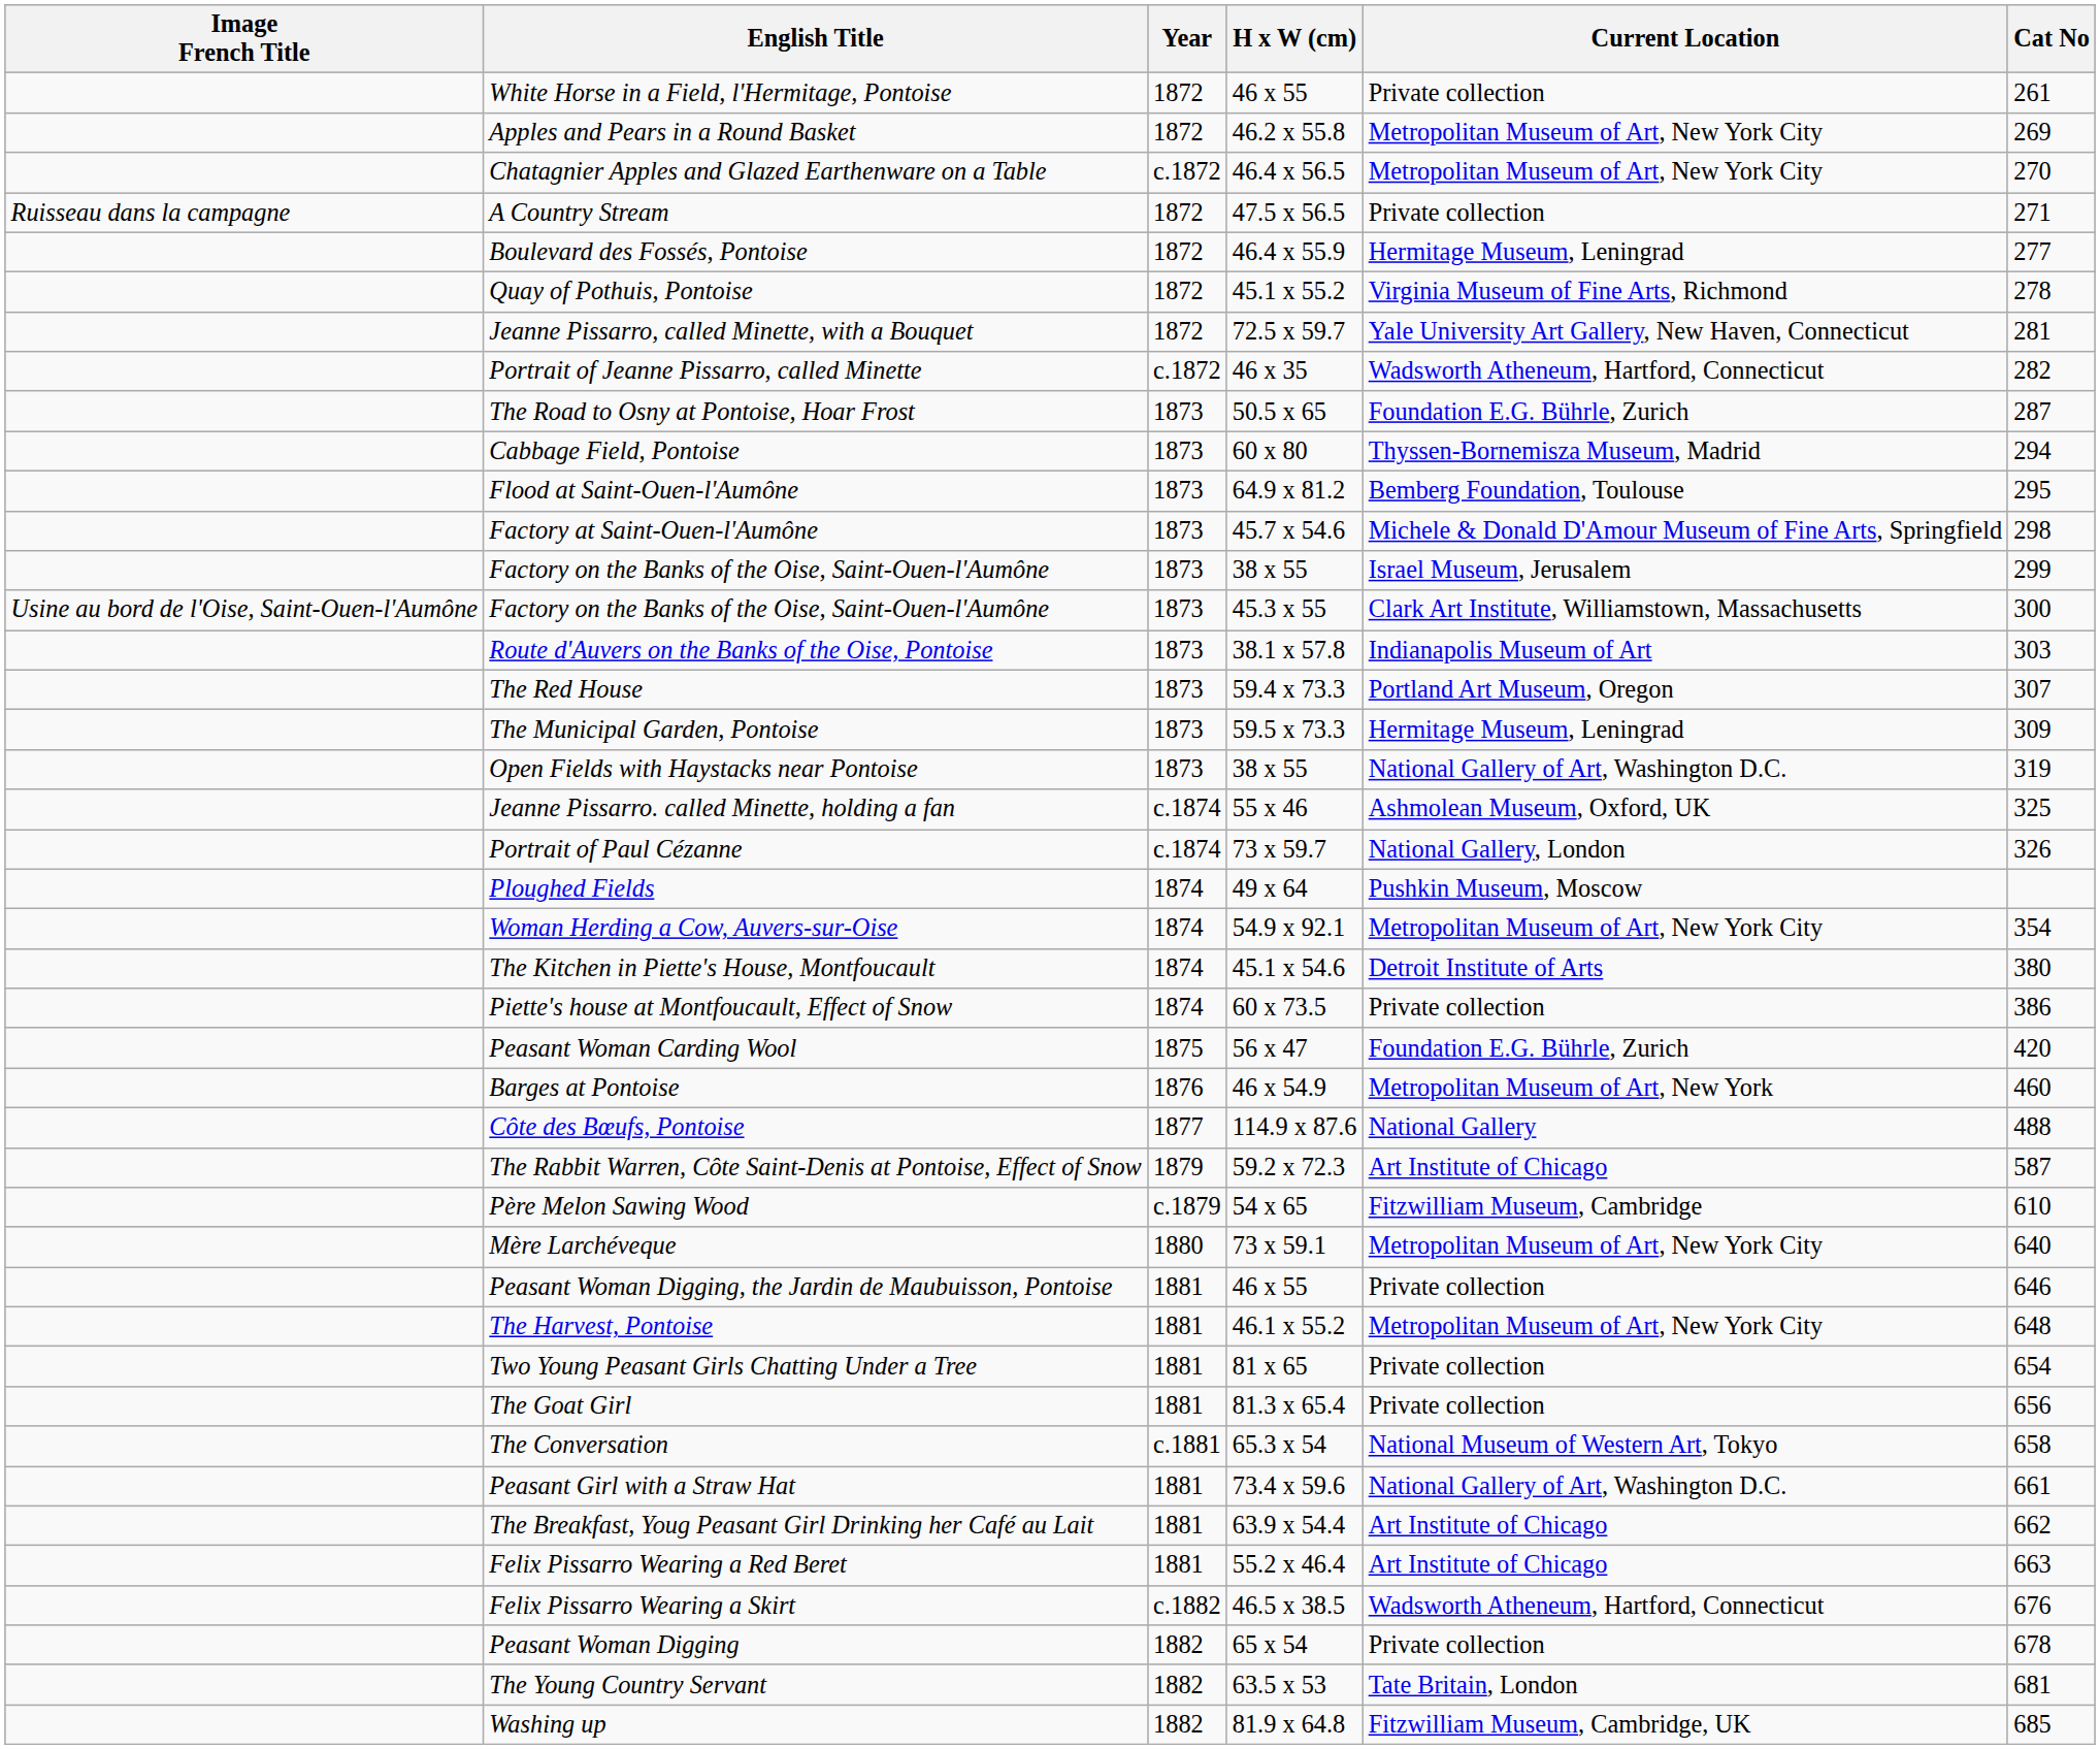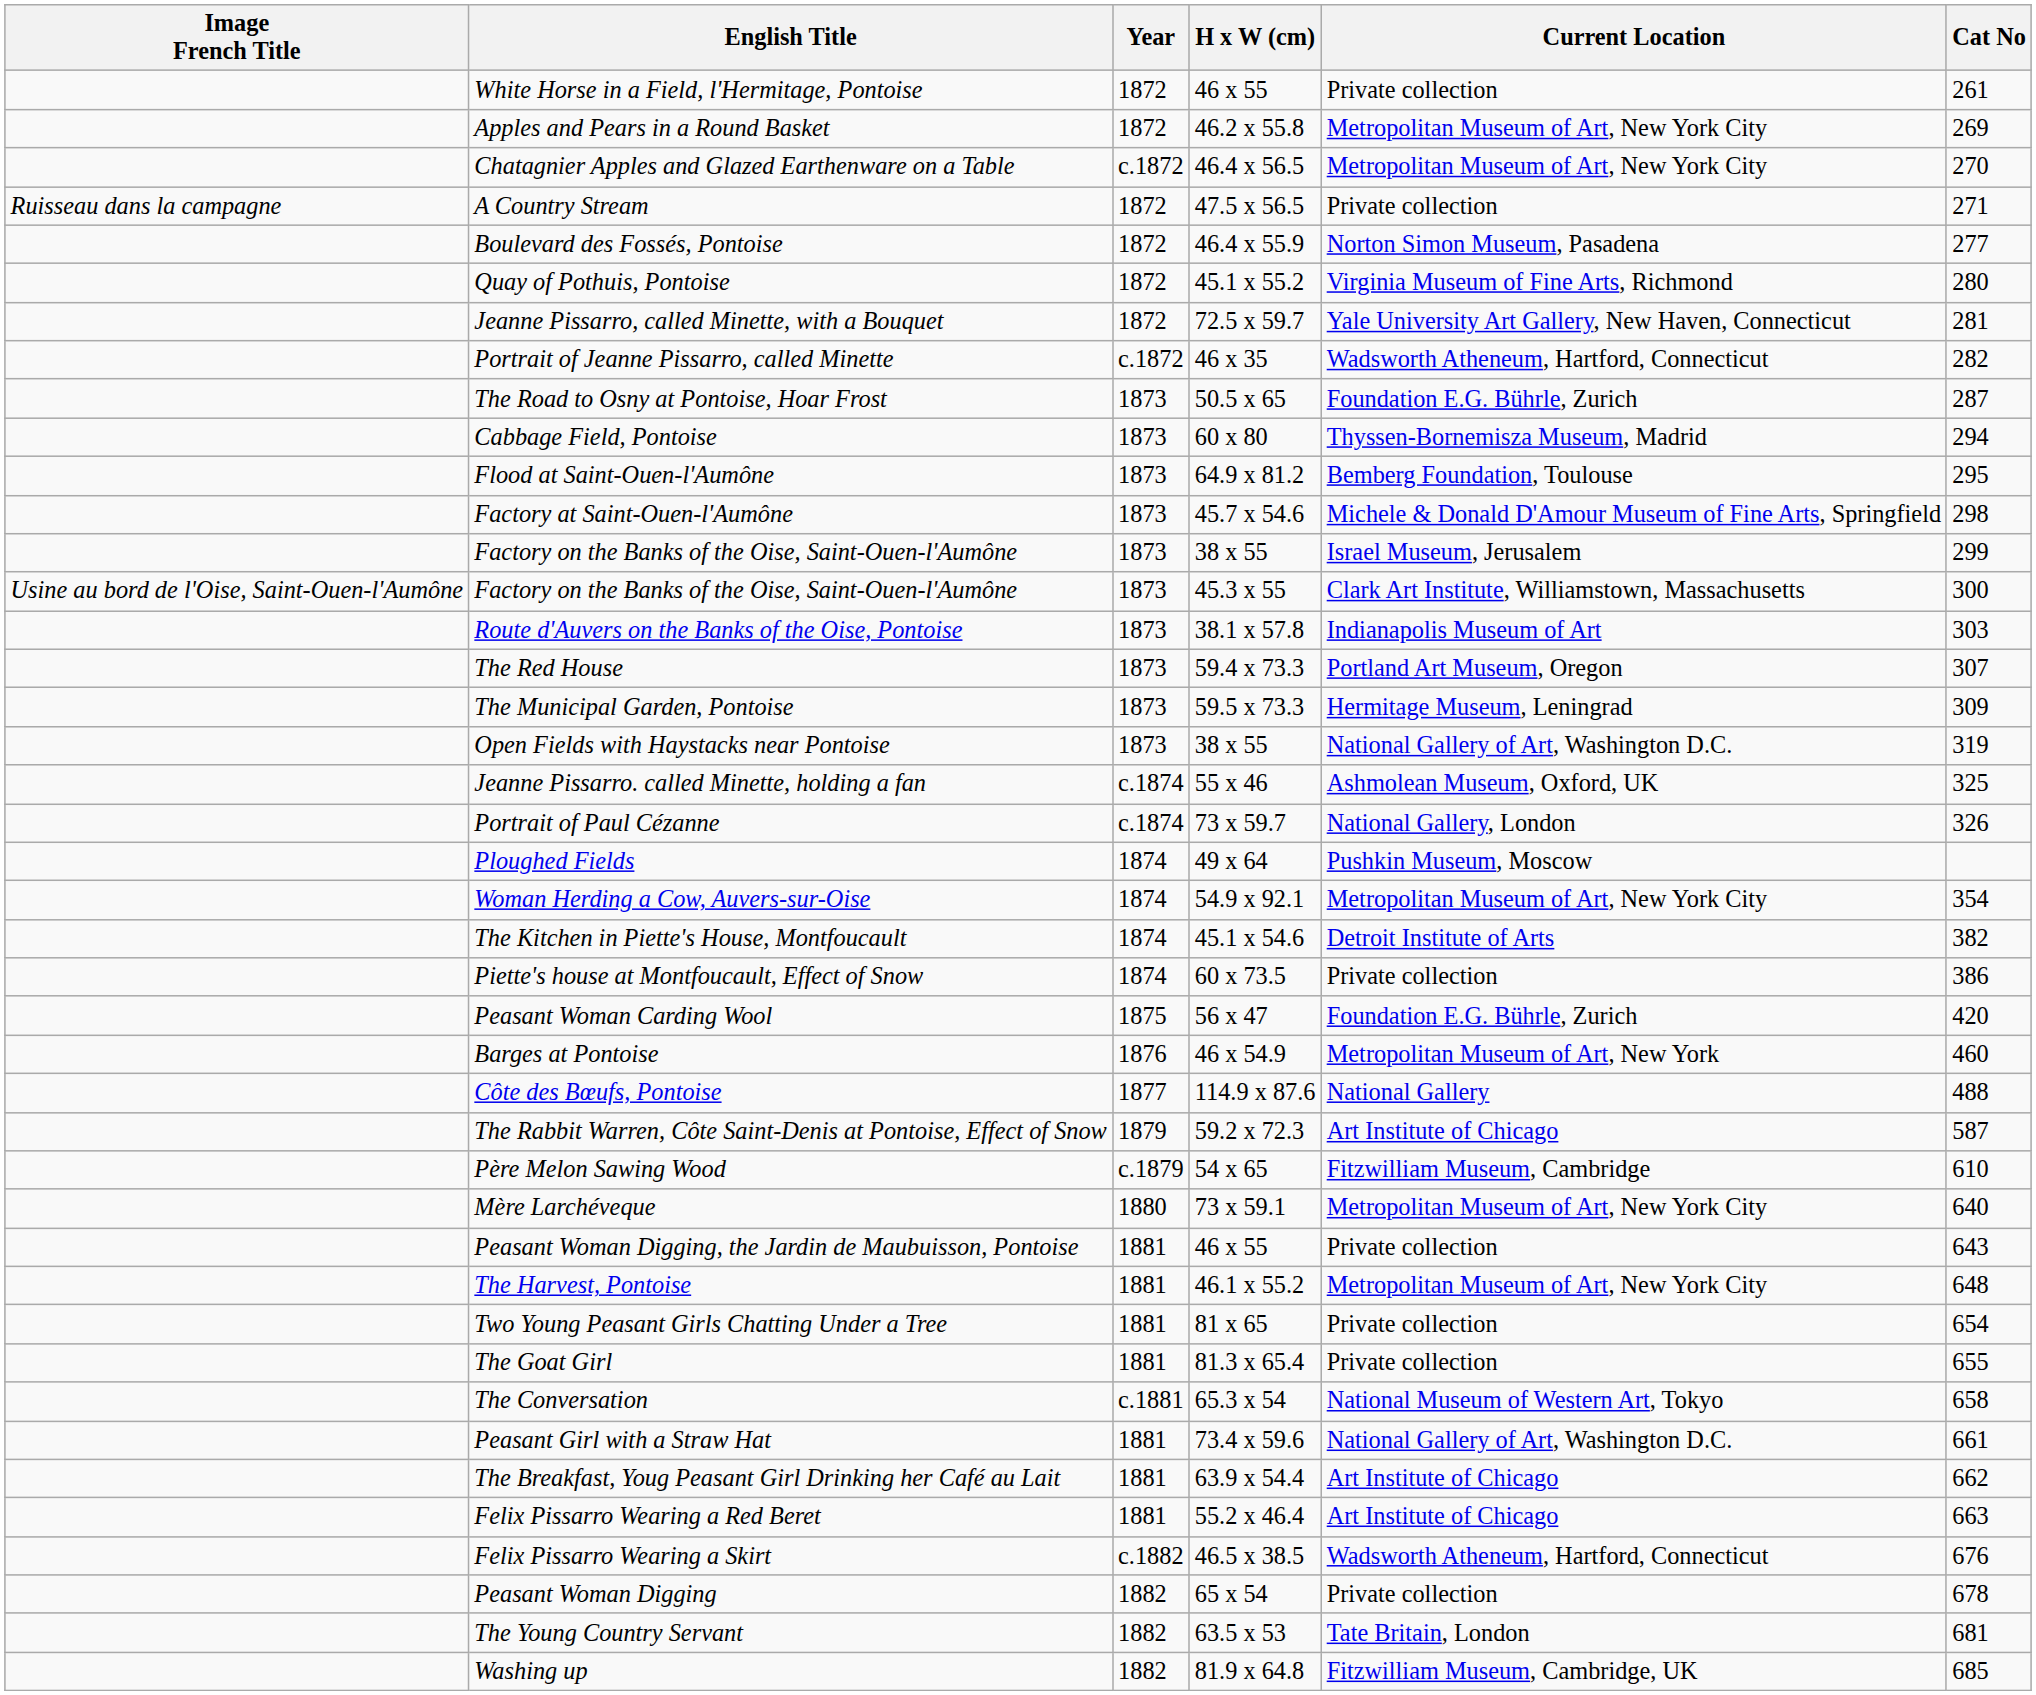Boulevard des Fossés, Pontoise | Current Location: Hermitage Museum, Leningrad -> Norton Simon Museum, Pasadena
Quay of Pothuis, Pontoise | Cat No: 278 -> 280
The Kitchen in Piette's House, Montfoucault | Cat No: 380 -> 382
Peasant Woman Digging, the Jardin de Maubuisson, Pontoise | Cat No: 646 -> 643
The Goat Girl | Cat No: 656 -> 655
